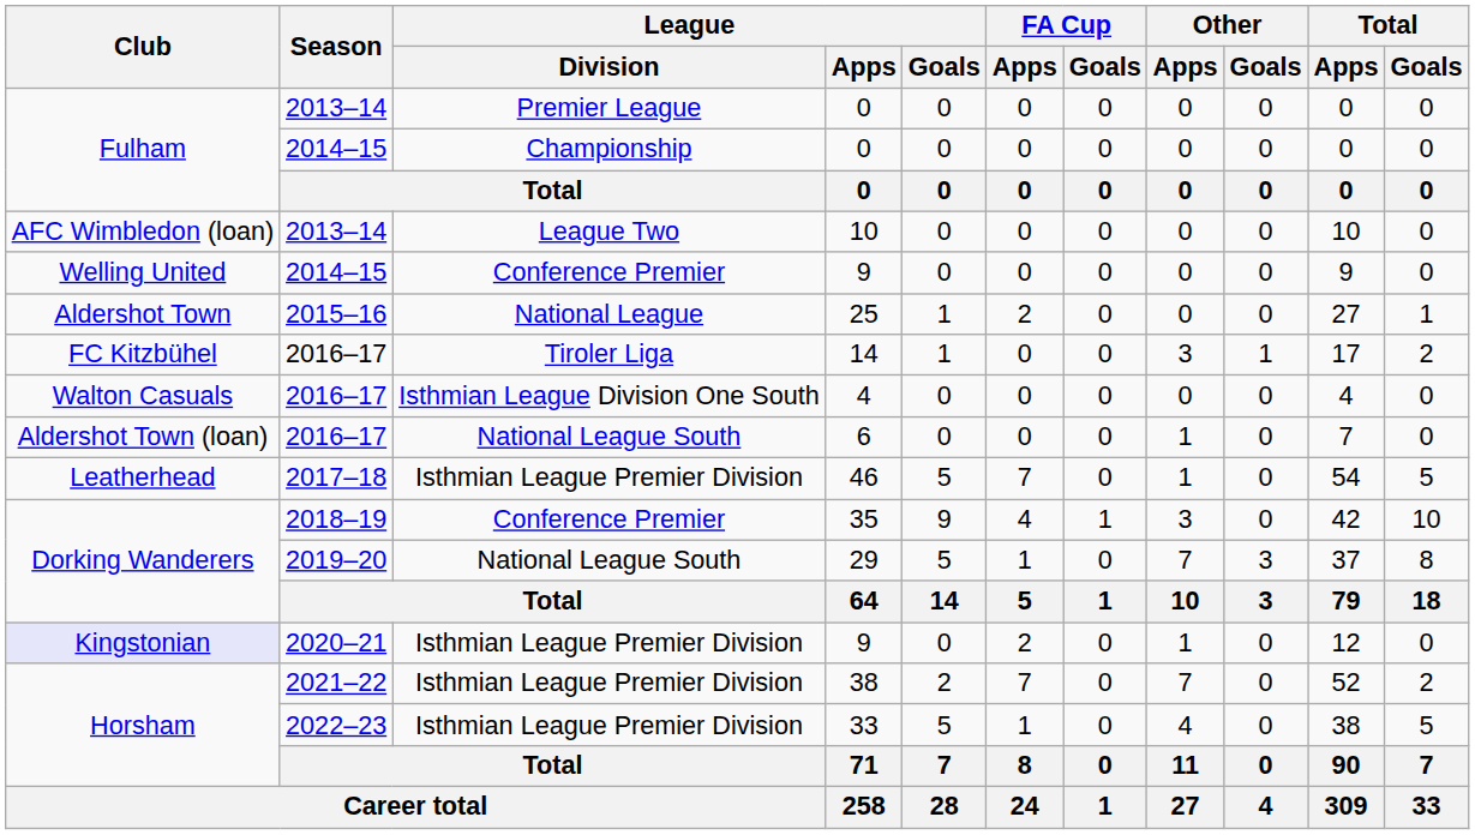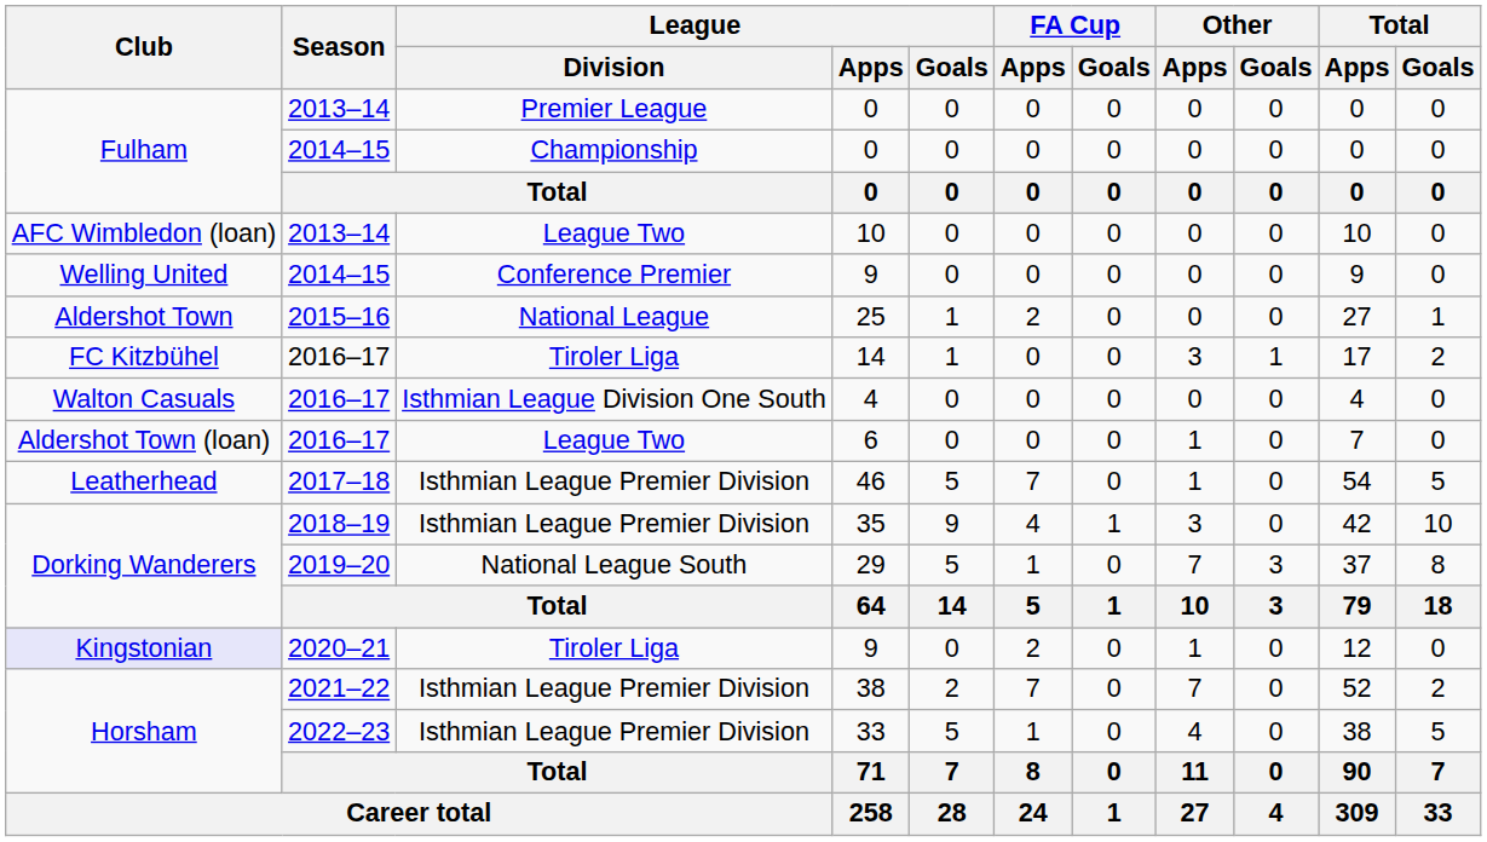6 | League / Division: National League South -> League Two
35 | League / Division: Conference Premier -> Isthmian League Premier Division
2020–21 / 9 | League / Division: Isthmian League Premier Division -> Tiroler Liga
